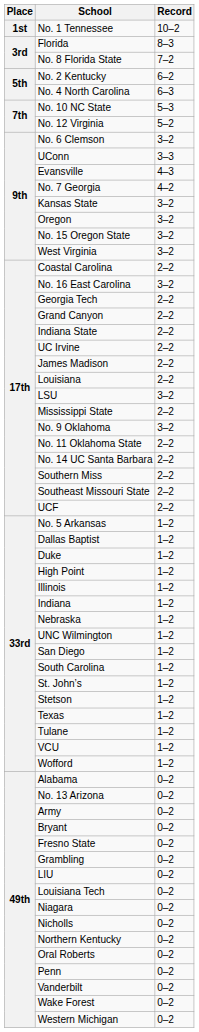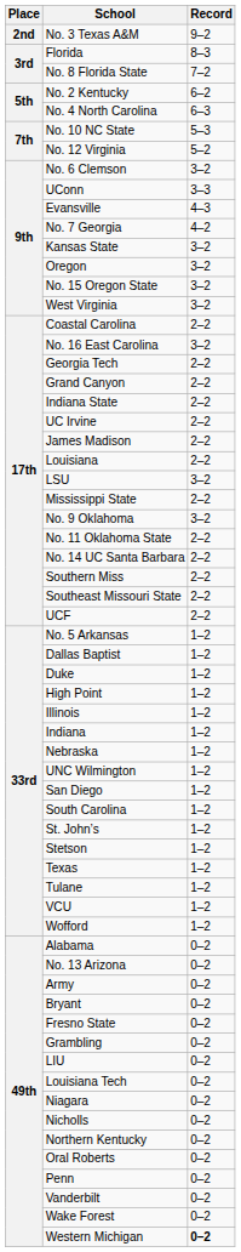- row: 1st | No. 1 Tennessee | 10–2
+ row: 2nd | No. 3 Texas A&M | 9–2
Western Michigan | Record: normal -> bold
